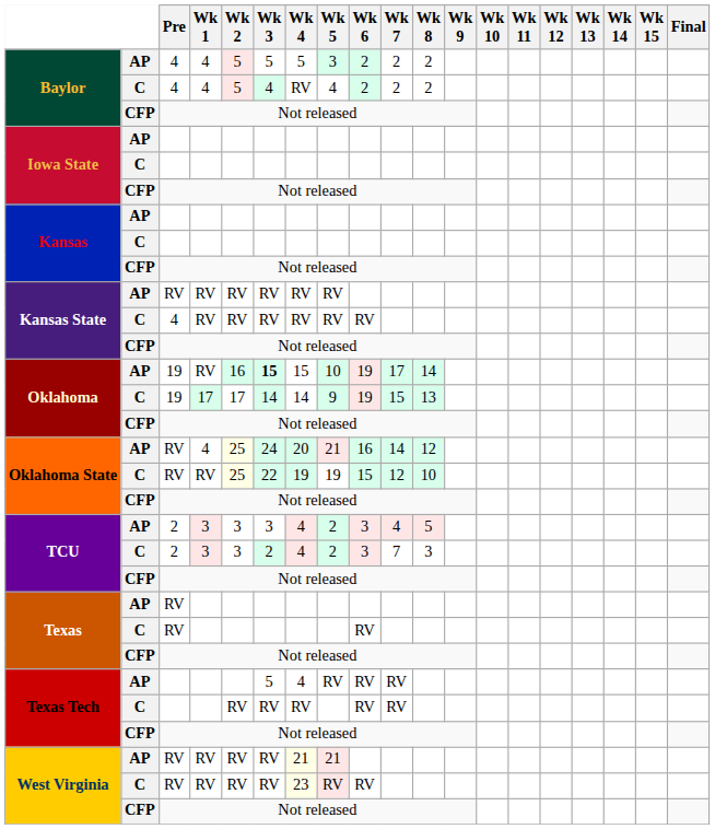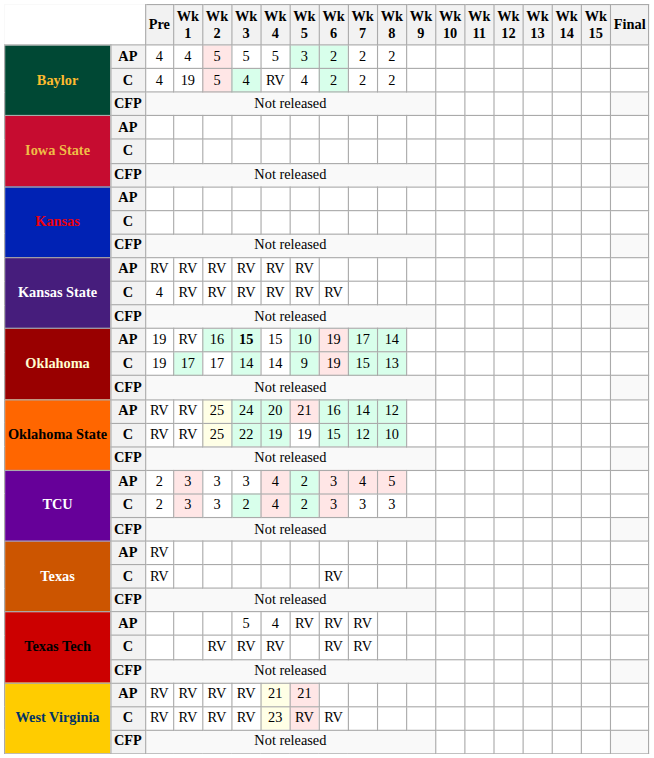Baylor / C | Wk 1: 4 -> 19
Oklahoma State / AP | Wk 1: 4 -> RV
TCU / C | Wk 7: 7 -> 3
